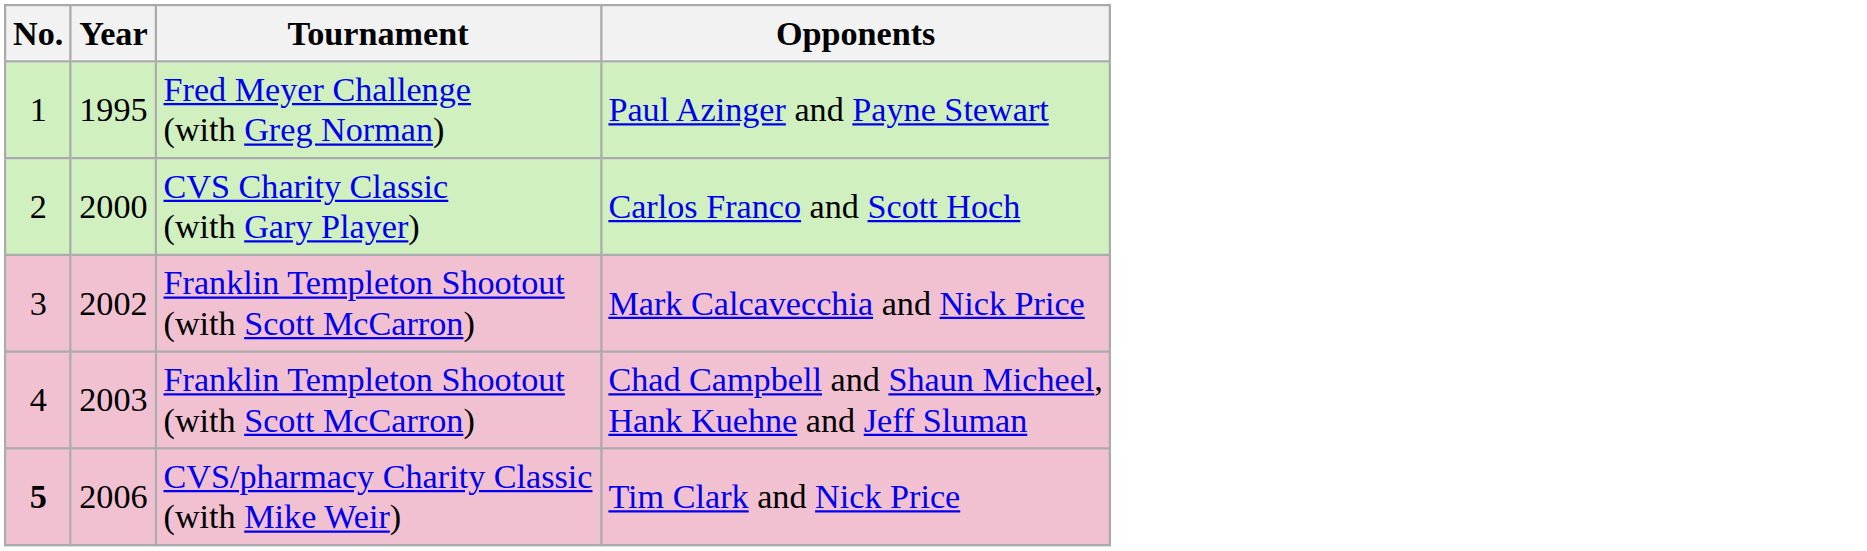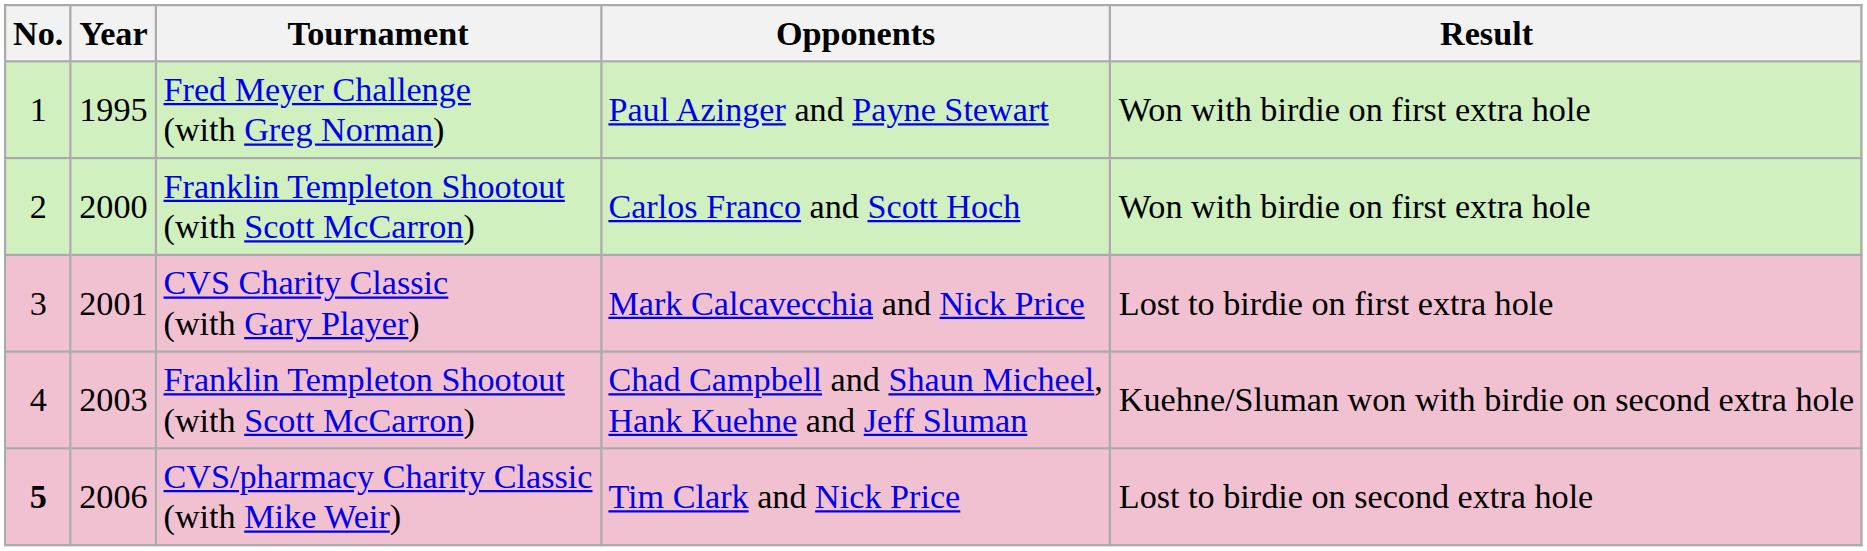+ column: Result | Won with birdie on first extra hole | Won with birdie on first extra hole | Lost to birdie on first extra hole | Kuehne/Sluman won with birdie on second extra hole | Lost to birdie on second extra hole
Carlos Franco and Scott Hoch | Tournament: CVS Charity Classic (with Gary Player) -> Franklin Templeton Shootout (with Scott McCarron)
Mark Calcavecchia and Nick Price | Year: 2002 -> 2001
Mark Calcavecchia and Nick Price | Tournament: Franklin Templeton Shootout (with Scott McCarron) -> CVS Charity Classic (with Gary Player)
